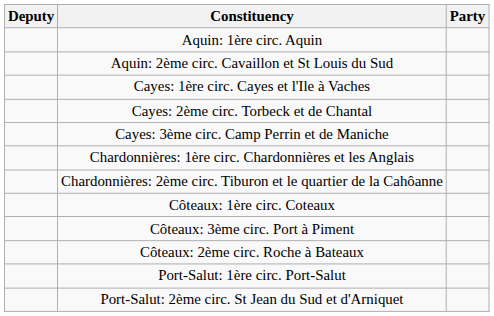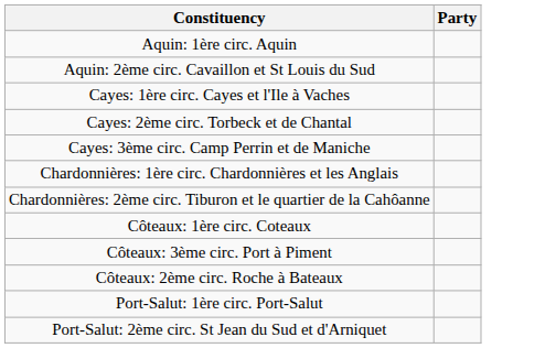- column: Deputy
